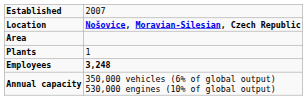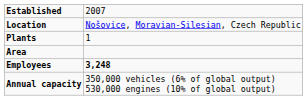Location | column 2: bold -> normal
rows swapped: Area <-> Plants
